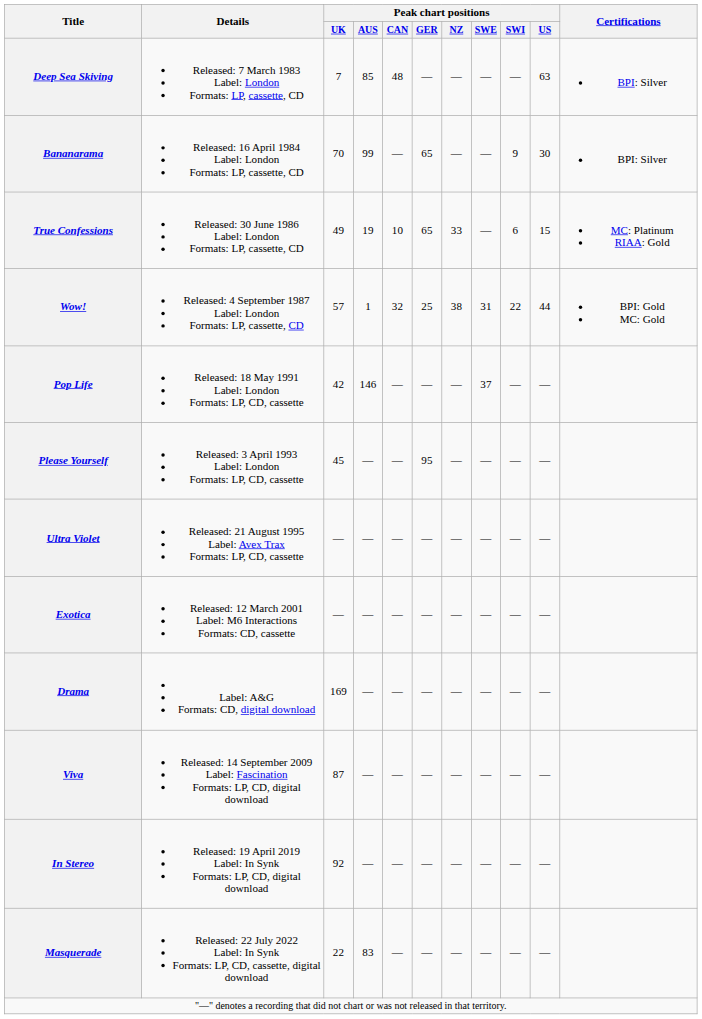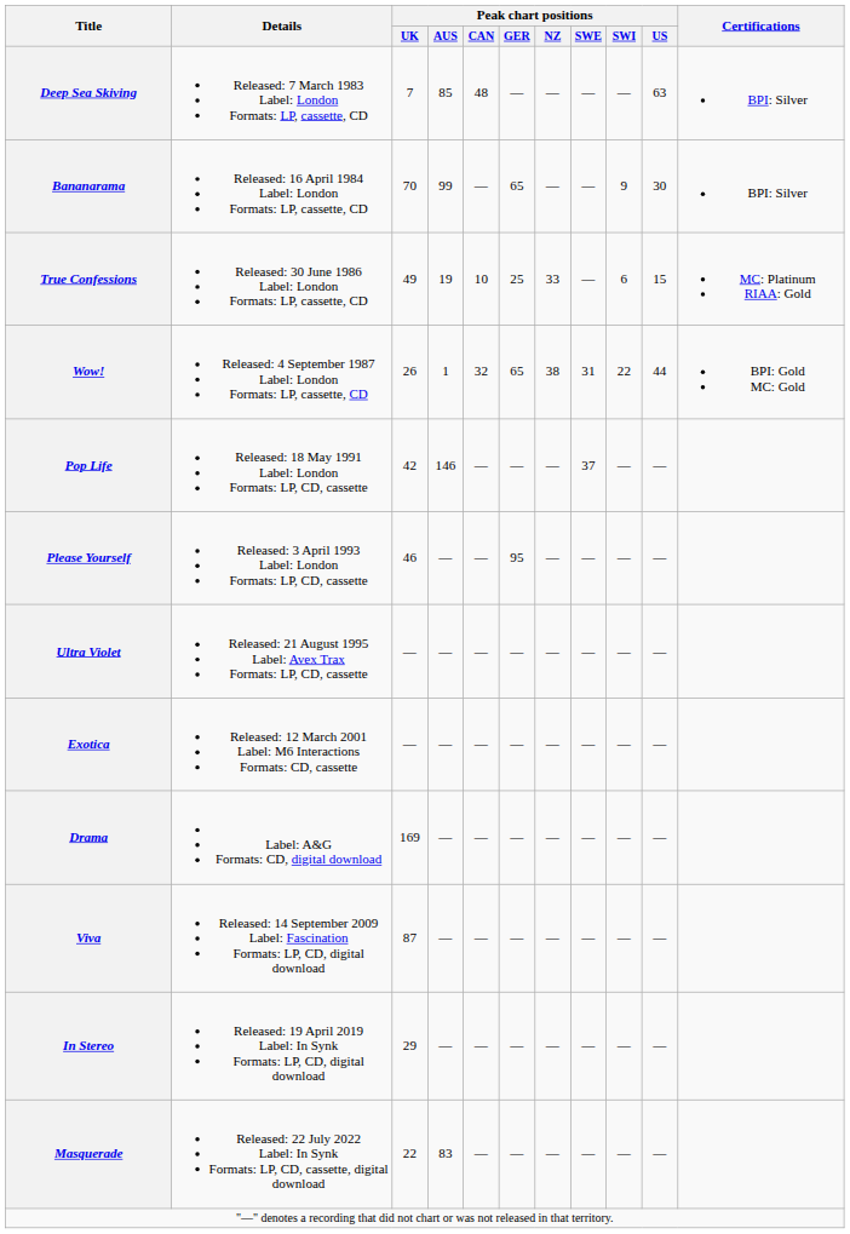True Confessions | Peak chart positions / GER: 65 -> 25
Wow! | Peak chart positions / UK: 57 -> 26
Wow! | Peak chart positions / GER: 25 -> 65
Please Yourself | Peak chart positions / UK: 45 -> 46
In Stereo | Peak chart positions / UK: 92 -> 29
